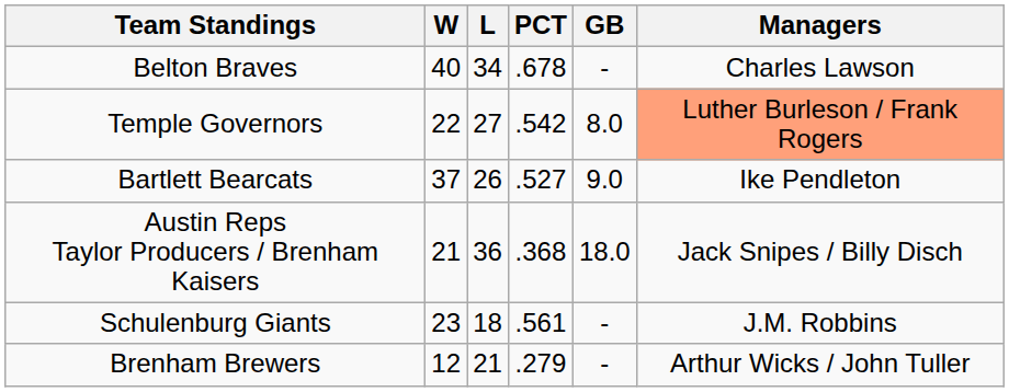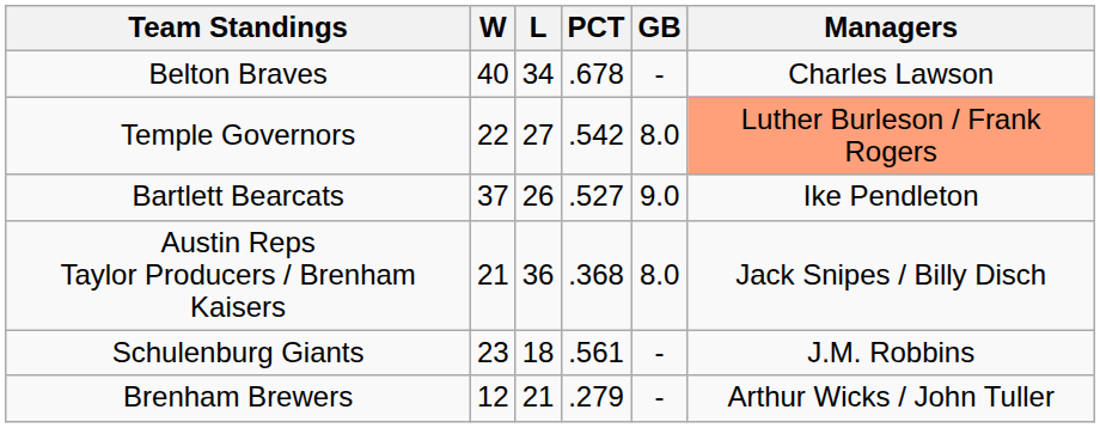Austin Reps Taylor Producers / Brenham Kaisers | GB: 18.0 -> 8.0
